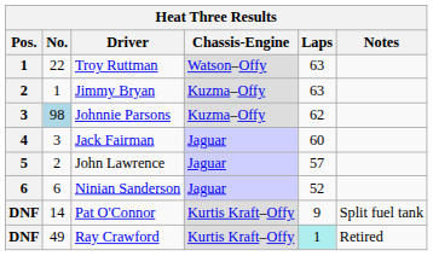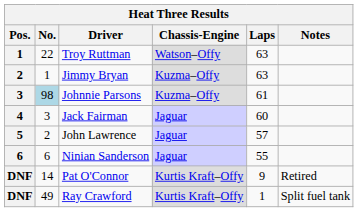Johnnie Parsons | Laps: 62 -> 61
Ninian Sanderson | Laps: 52 -> 55
Pat O'Connor | Notes: Split fuel tank -> Retired
Ray Crawford | Laps: paleturquoise background -> no background
Ray Crawford | Notes: Retired -> Split fuel tank
